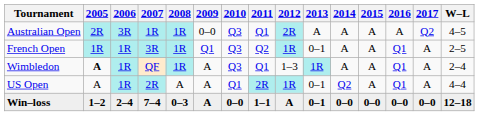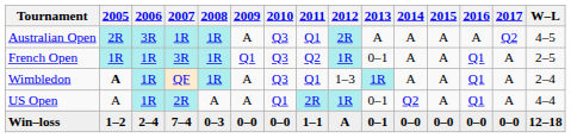Australian Open | 2009: 0–0 -> A
Win–loss | 2009: A -> 0–0
